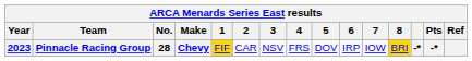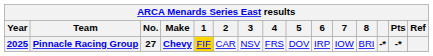Pinnacle Racing Group | Year: 2023 -> 2025
Pinnacle Racing Group | No.: 28 -> 27
Pinnacle Racing Group | 8: gold background -> no background
